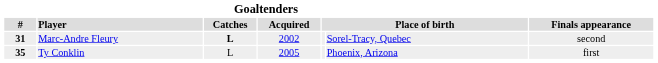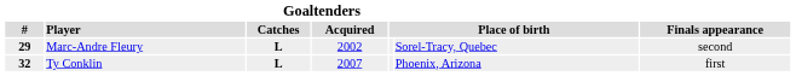Marc-Andre Fleury | Goaltenders / #: 31 -> 29
Ty Conklin | Goaltenders / #: 35 -> 32
Ty Conklin | Goaltenders / Catches: normal -> bold
Ty Conklin | Goaltenders / Acquired: 2005 -> 2007
